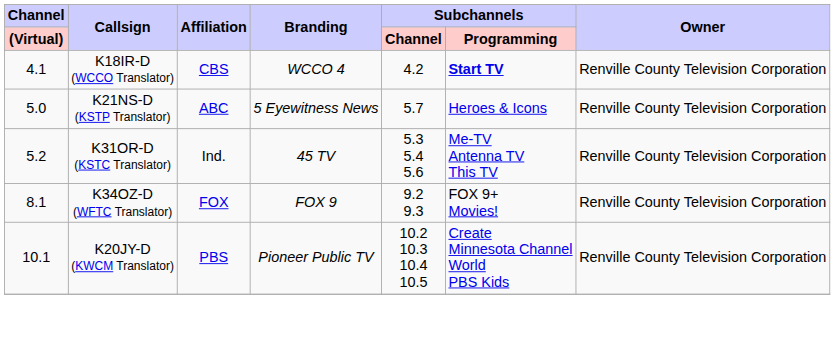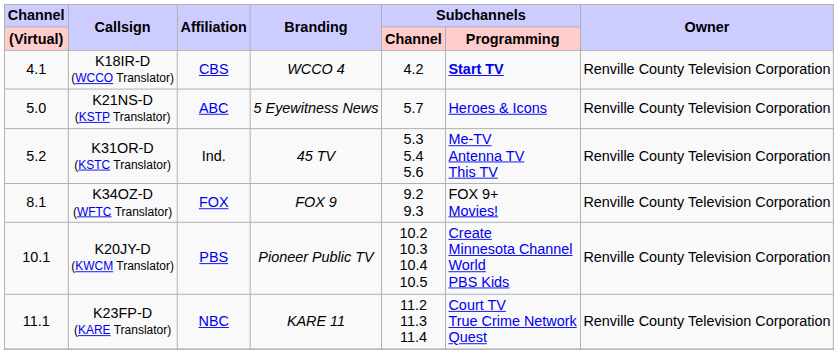+ row: 11.1 | K23FP-D (KARE Translator) | NBC | KARE 11 | 11.2 11.3 11.4 | Court TV True Crime Network Quest | Renville County Television Corporation
